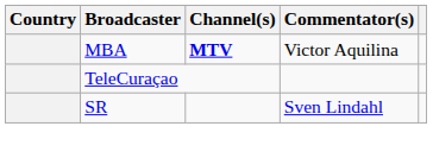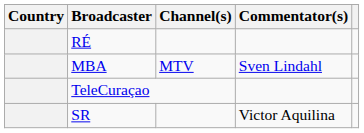+ row: RÉ
MBA | Channel(s): bold -> normal
MBA | Commentator(s): Victor Aquilina -> Sven Lindahl
SR | Commentator(s): Sven Lindahl -> Victor Aquilina
